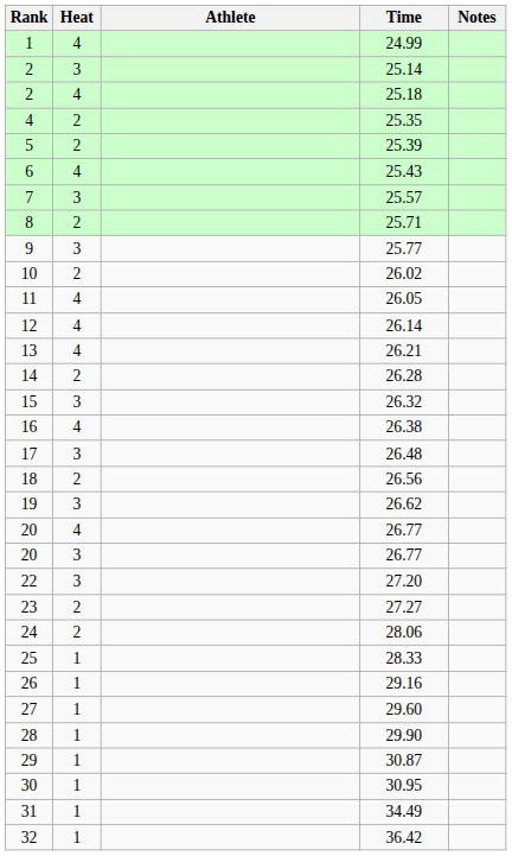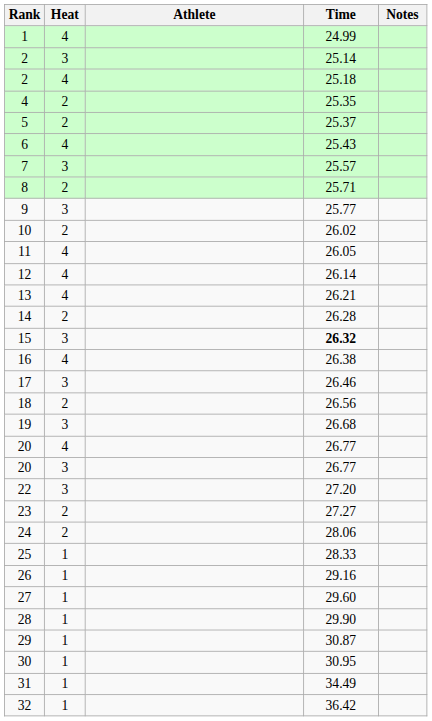5 | Time: 25.39 -> 25.37
15 | Time: normal -> bold
17 | Time: 26.48 -> 26.46
19 | Time: 26.62 -> 26.68
